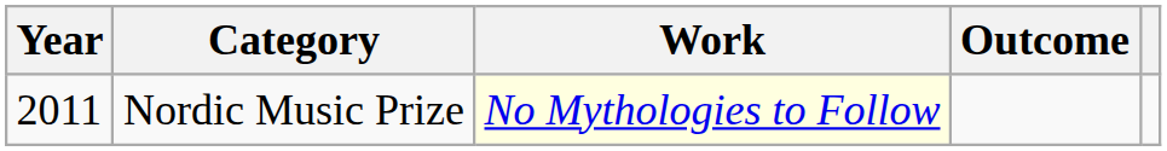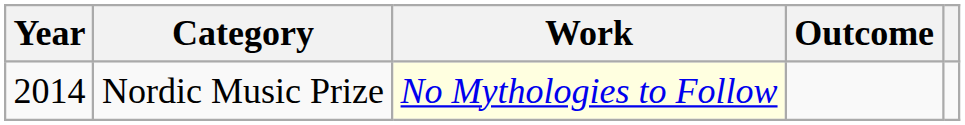Nordic Music Prize | Year: 2011 -> 2014
